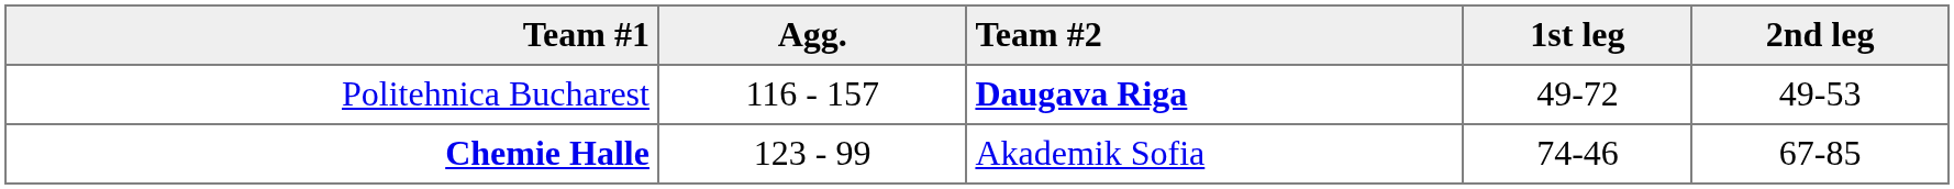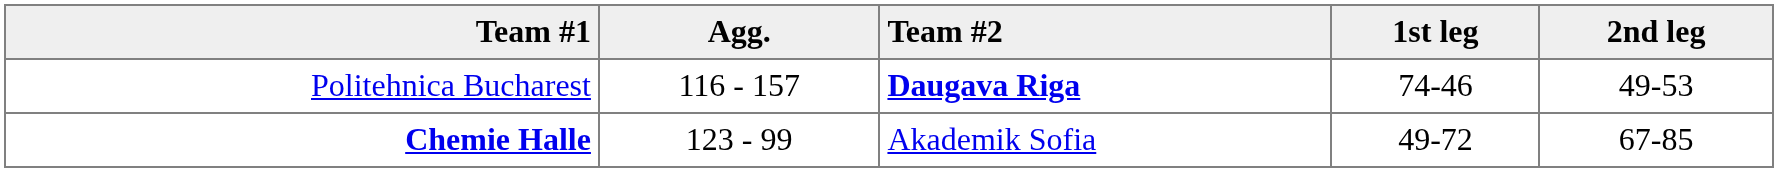Politehnica Bucharest | 1st leg: 49-72 -> 74-46
Chemie Halle | 1st leg: 74-46 -> 49-72
